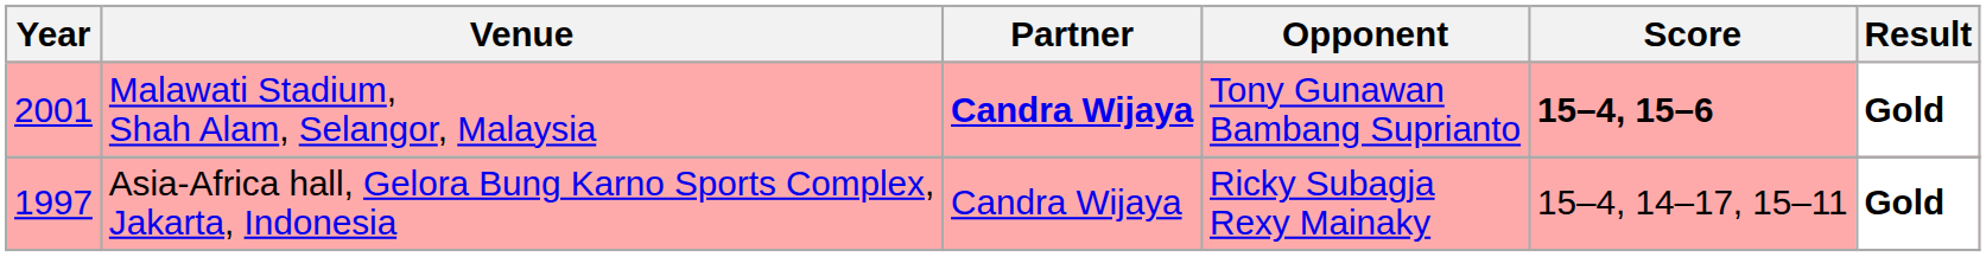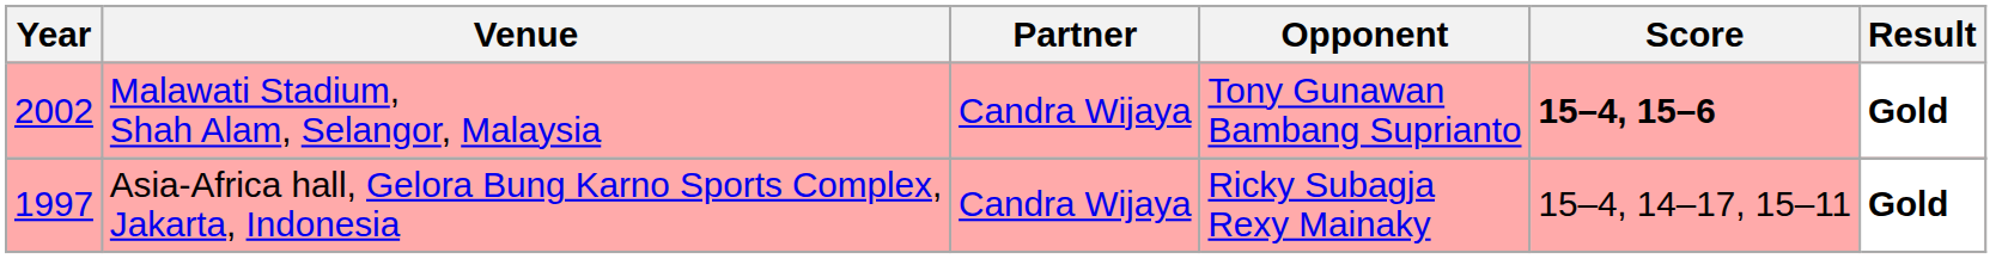Malawati Stadium, Shah Alam, Selangor, Malaysia | Year: 2001 -> 2002
Malawati Stadium, Shah Alam, Selangor, Malaysia | Partner: bold -> normal
